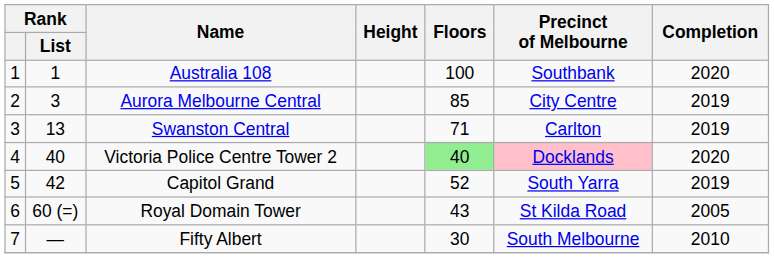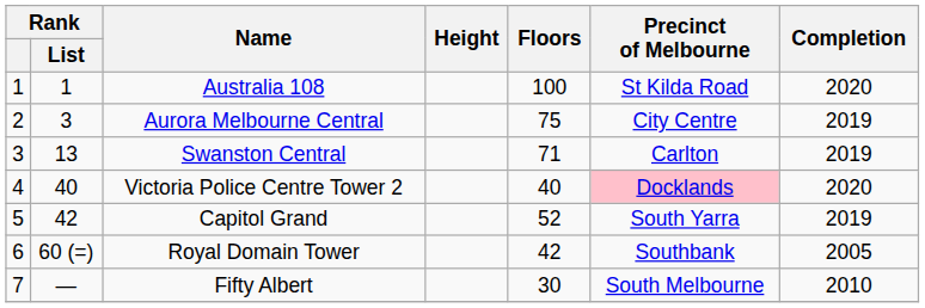Australia 108 | Precinct of Melbourne: Southbank -> St Kilda Road
Aurora Melbourne Central | Floors: 85 -> 75
Victoria Police Centre Tower 2 | Floors: lightgreen background -> no background
Royal Domain Tower | Floors: 43 -> 42
Royal Domain Tower | Precinct of Melbourne: St Kilda Road -> Southbank
